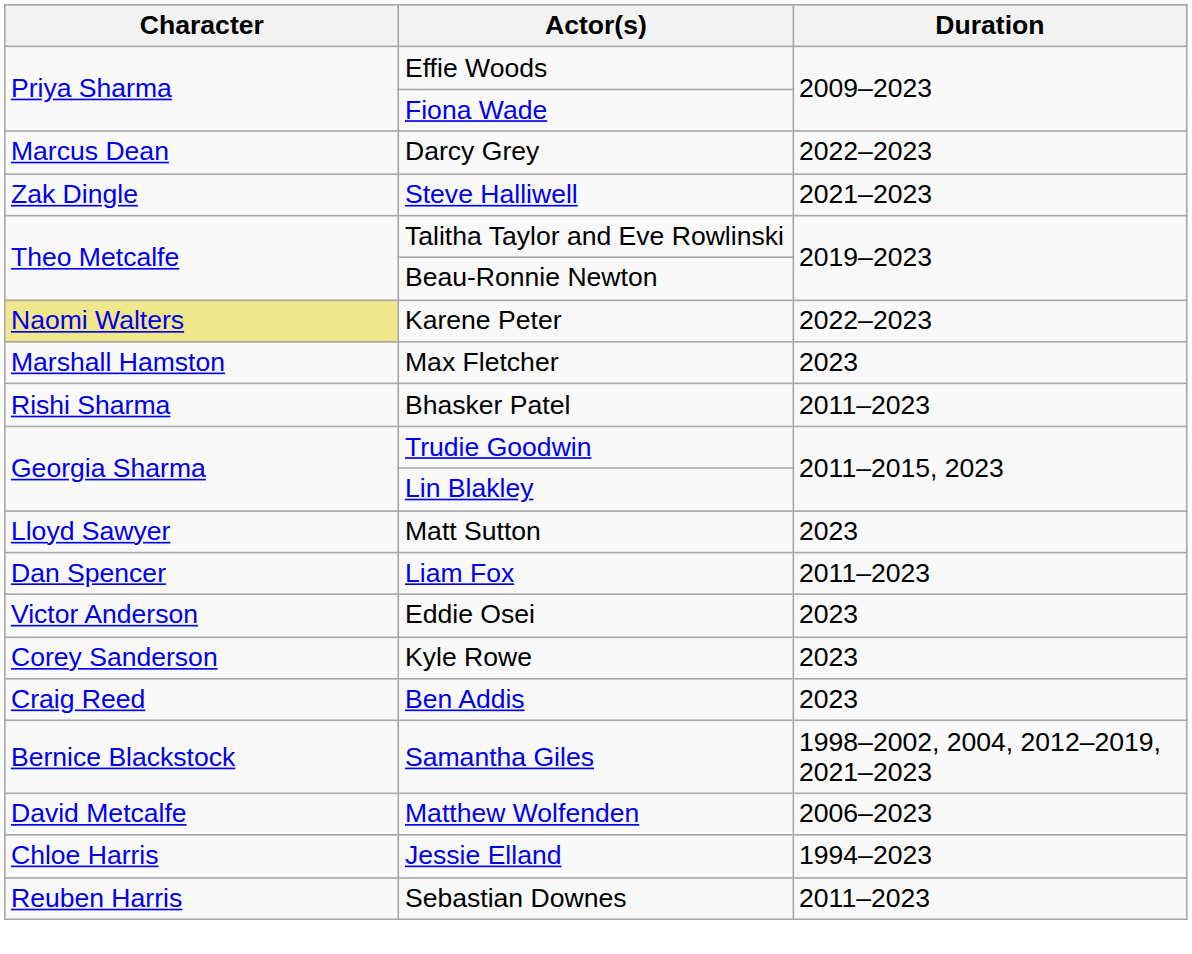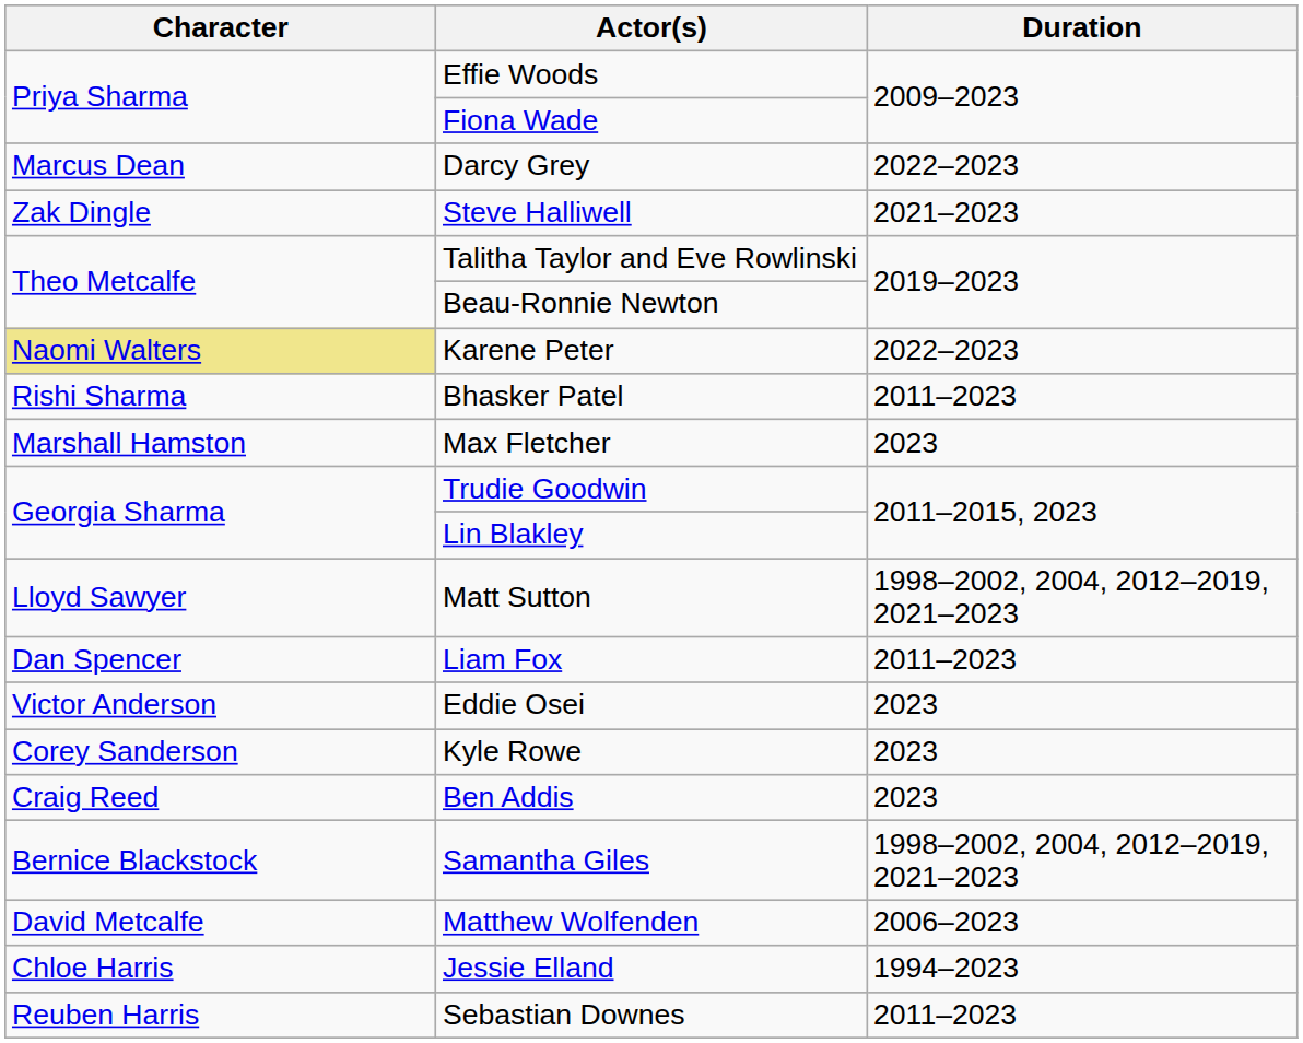rows swapped: Max Fletcher <-> Bhasker Patel
Matt Sutton | Duration: 2023 -> 1998–2002, 2004, 2012–2019, 2021–2023
